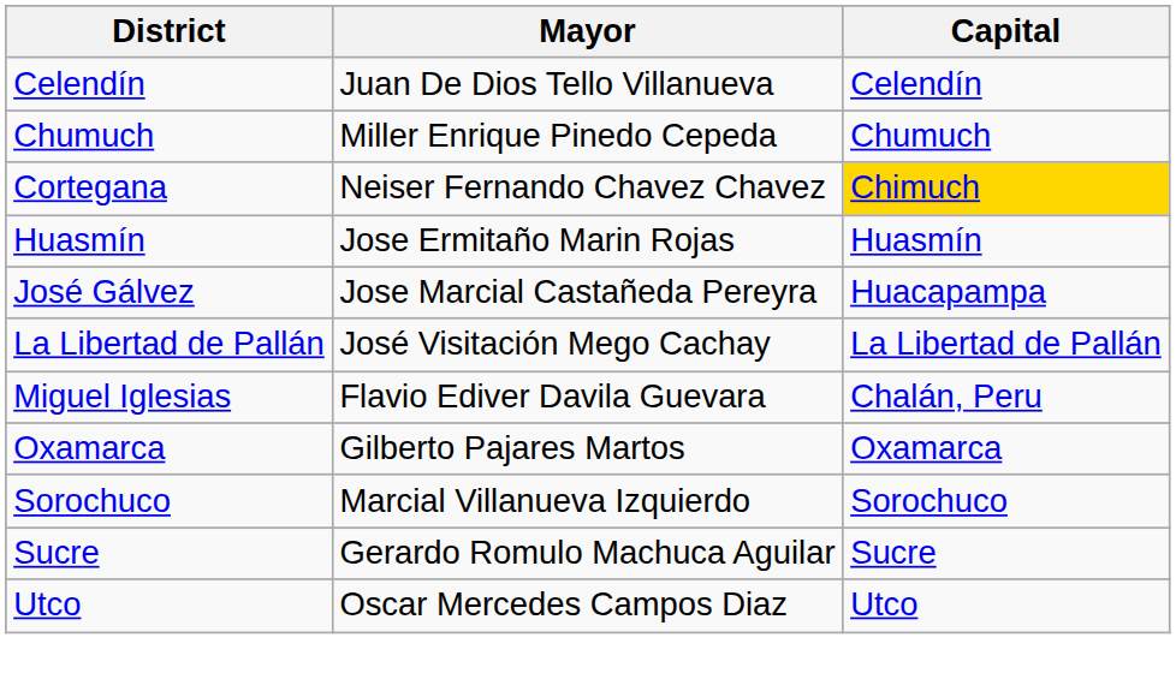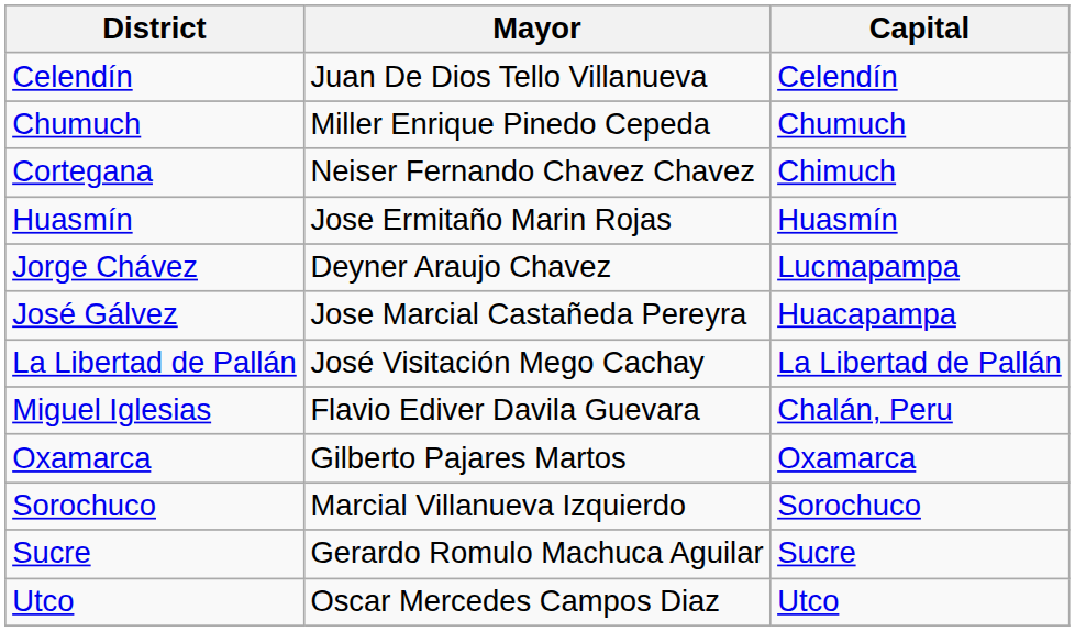Cortegana | Capital: gold background -> no background
+ row: Jorge Chávez | Deyner Araujo Chavez | Lucmapampa
